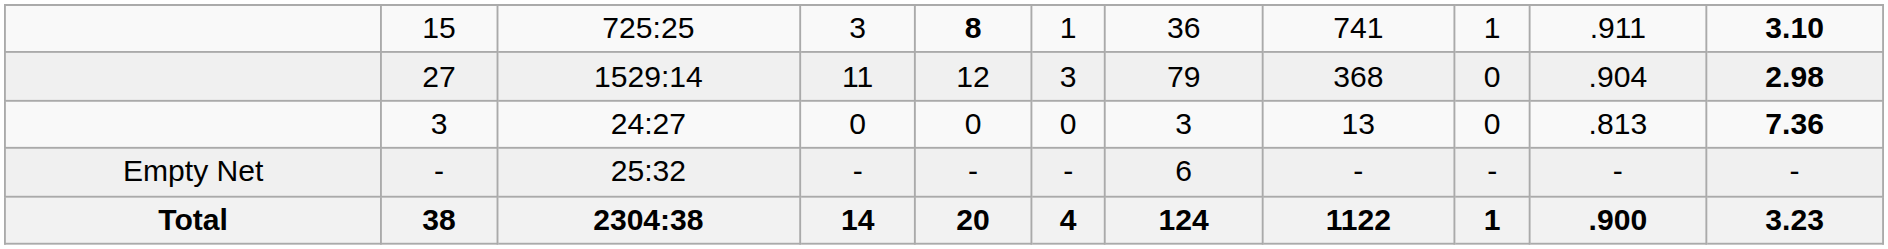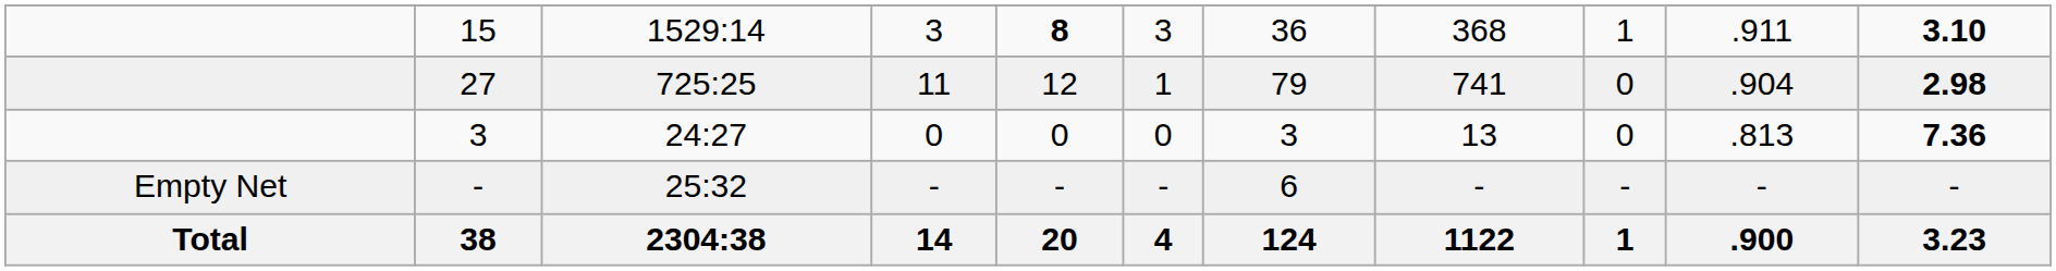15 | column 3: 725:25 -> 1529:14
15 | column 6: 1 -> 3
15 | column 8: 741 -> 368
27 | column 3: 1529:14 -> 725:25
27 | column 6: 3 -> 1
27 | column 8: 368 -> 741
